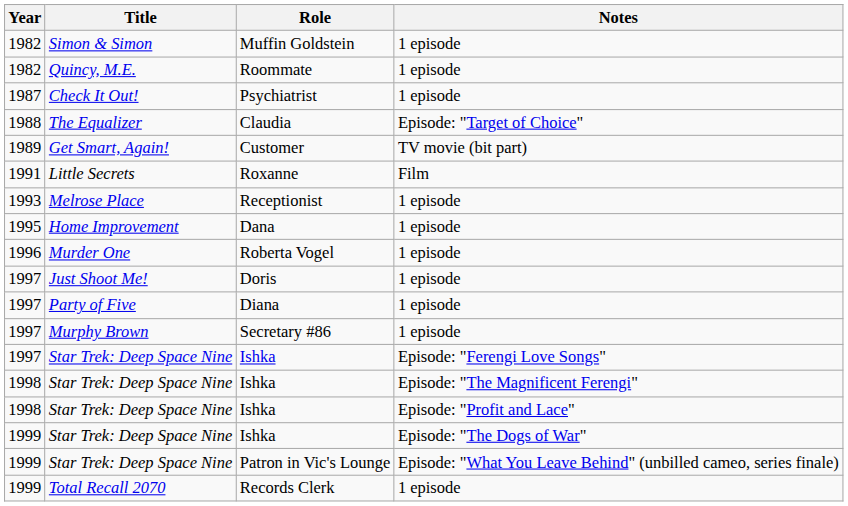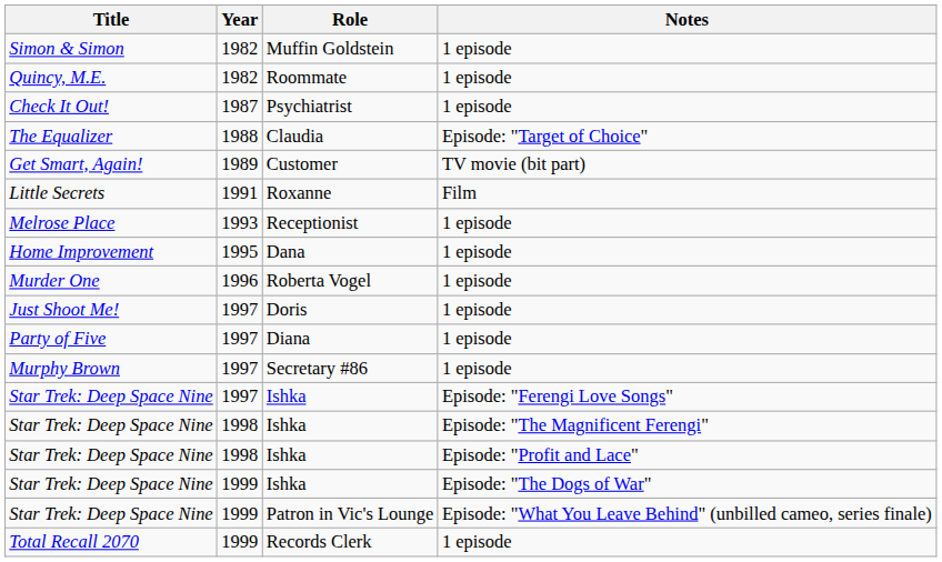columns swapped: Year <-> Title
